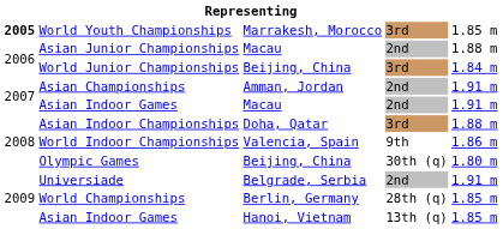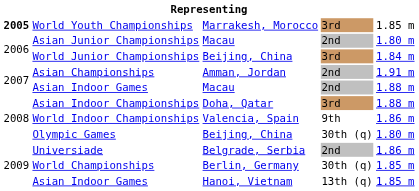Asian Junior Championships | column 5: 1.88 m -> 1.80 m
Asian Indoor Games / Macau | column 5: 1.91 m -> 1.88 m
Universiade | column 5: 1.91 m -> 1.86 m
World Championships | column 4: 28th (q) -> 30th (q)
